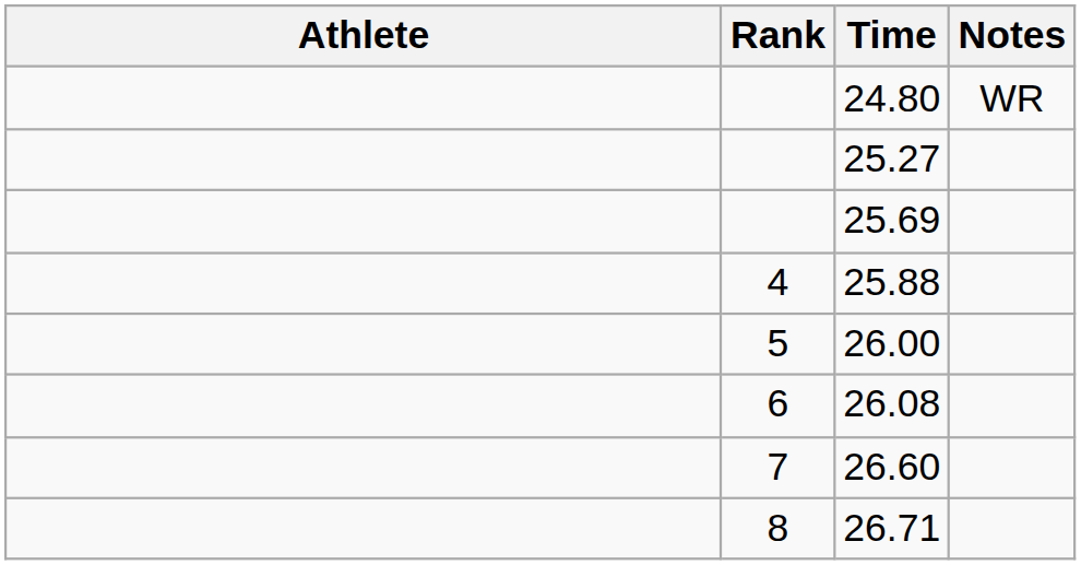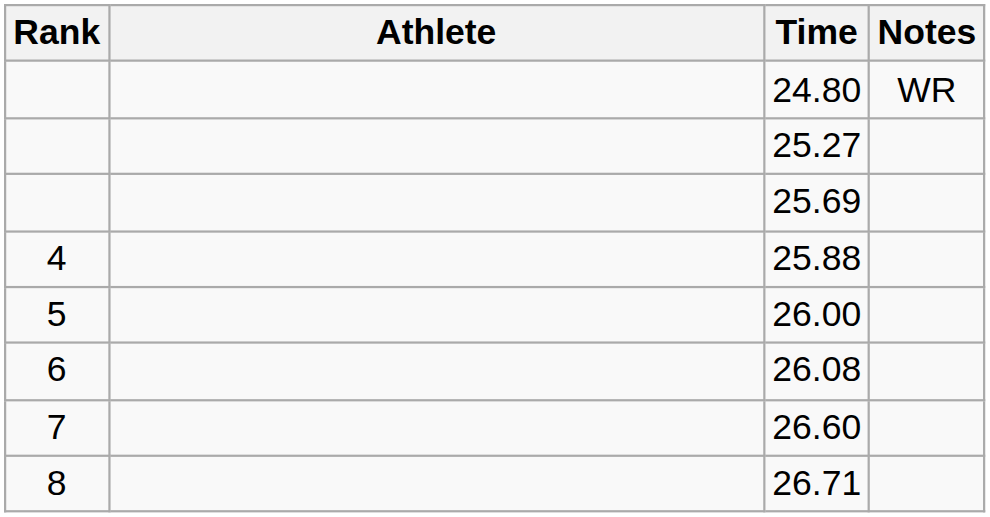columns swapped: Rank <-> Athlete
